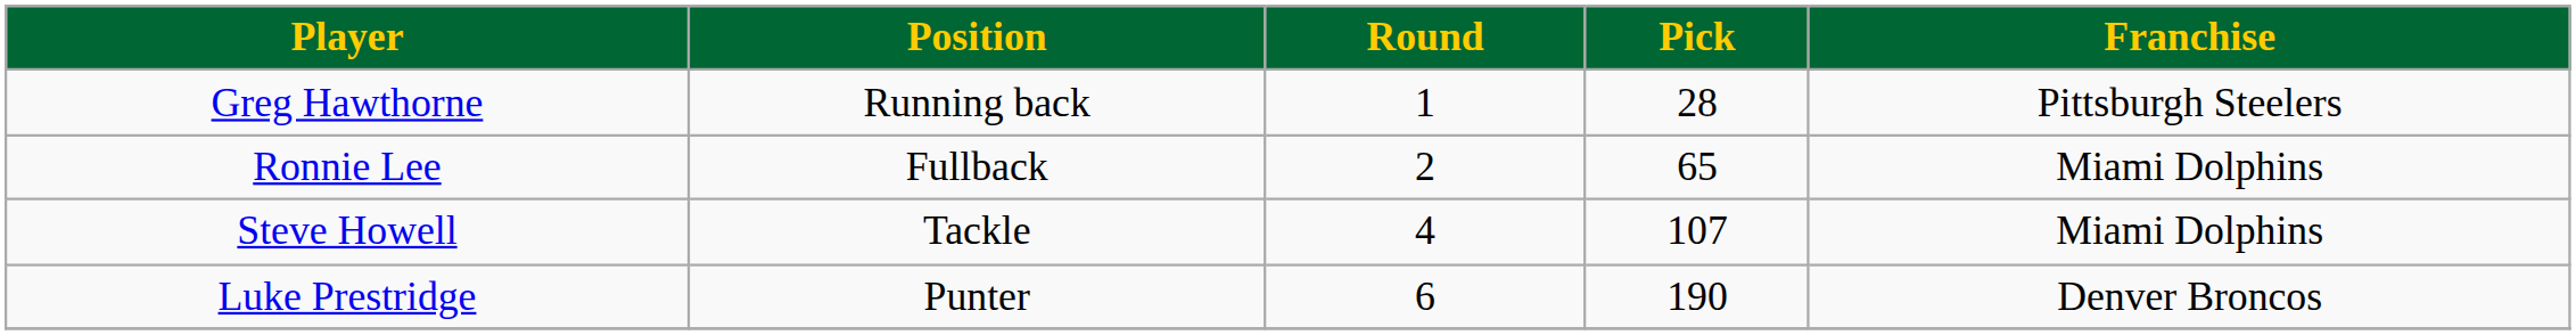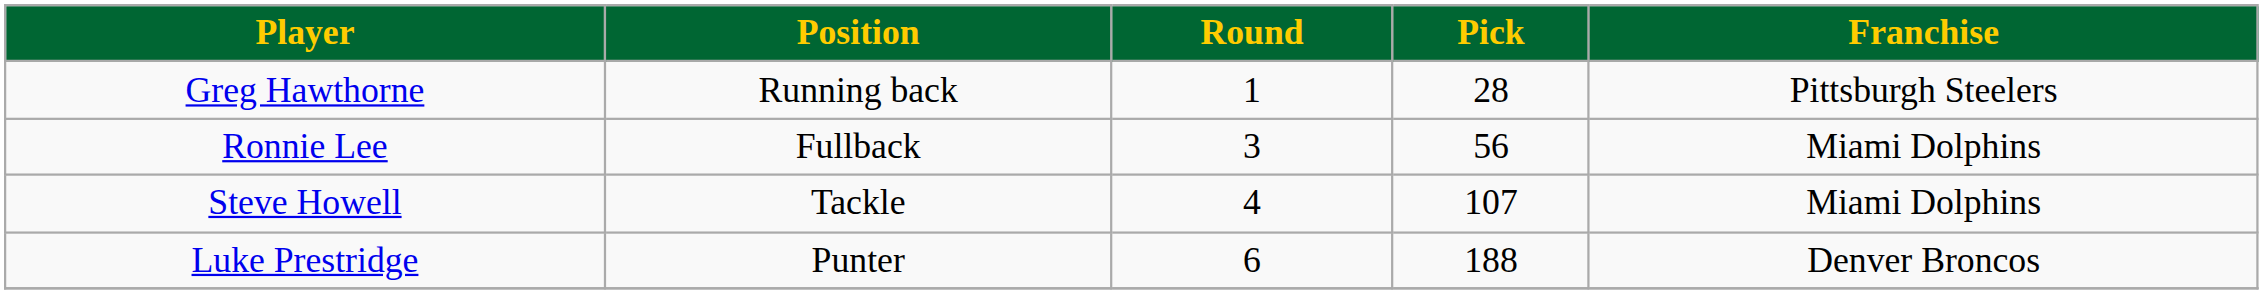Ronnie Lee | Round: 2 -> 3
Ronnie Lee | Pick: 65 -> 56
Luke Prestridge | Pick: 190 -> 188
